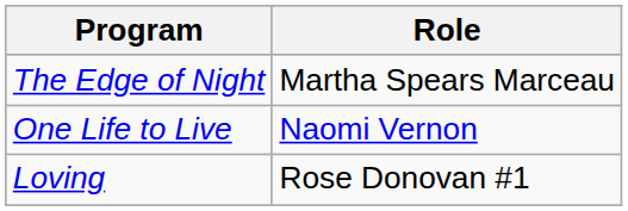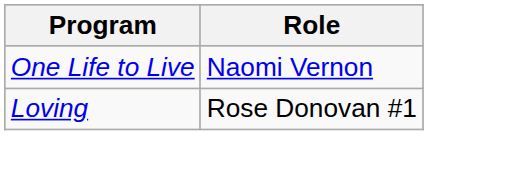- row: The Edge of Night | Martha Spears Marceau
